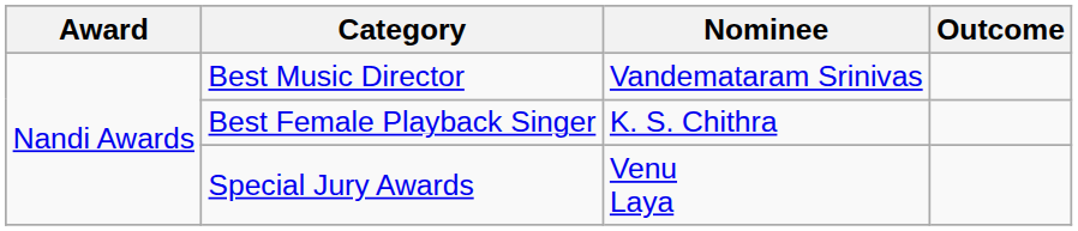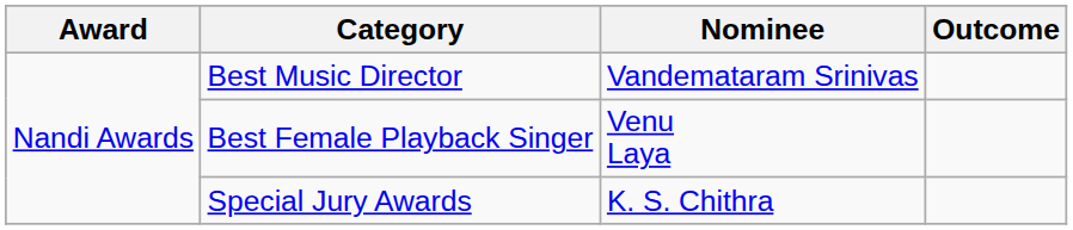Best Female Playback Singer | Nominee: K. S. Chithra -> Venu Laya
Special Jury Awards | Nominee: Venu Laya -> K. S. Chithra
